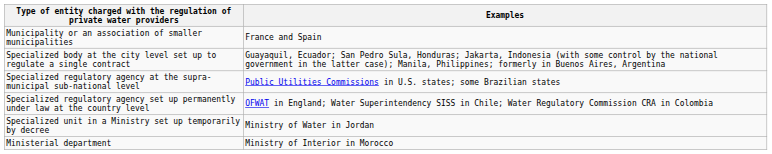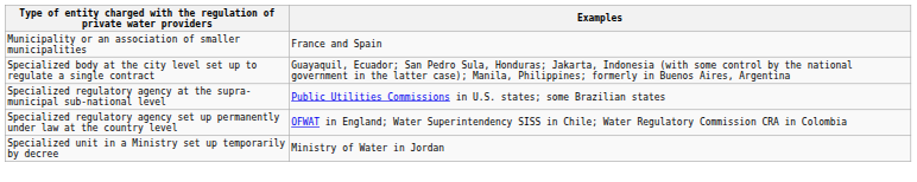- row: Ministerial department | Ministry of Interior in Morocco
